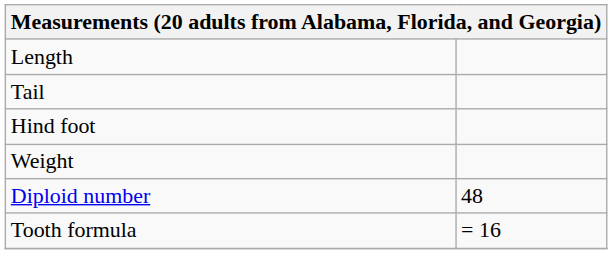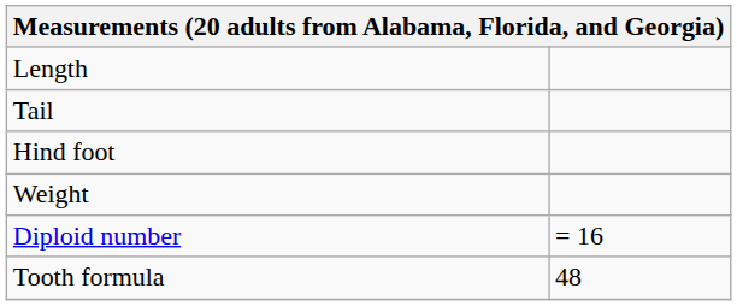Diploid number | column 2: 48 -> = 16
Tooth formula | column 2: = 16 -> 48
